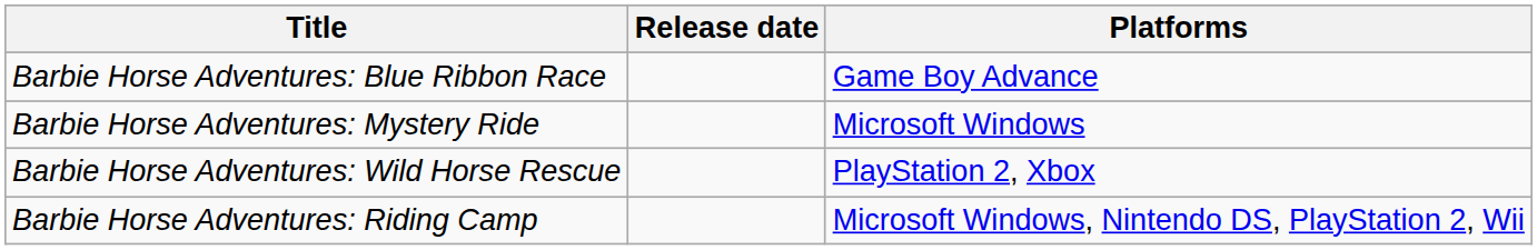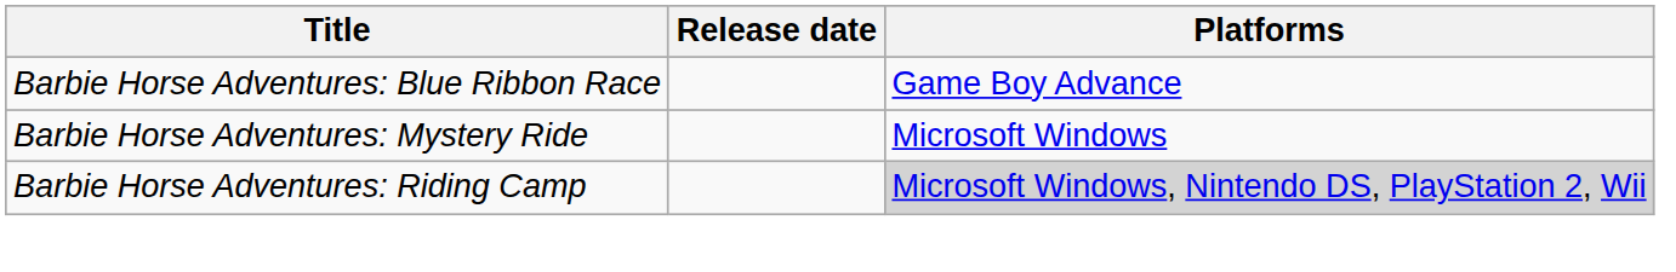- row: Barbie Horse Adventures: Wild Horse Rescue | PlayStation 2, Xbox
Barbie Horse Adventures: Riding Camp | Platforms: no background -> lightgrey background
